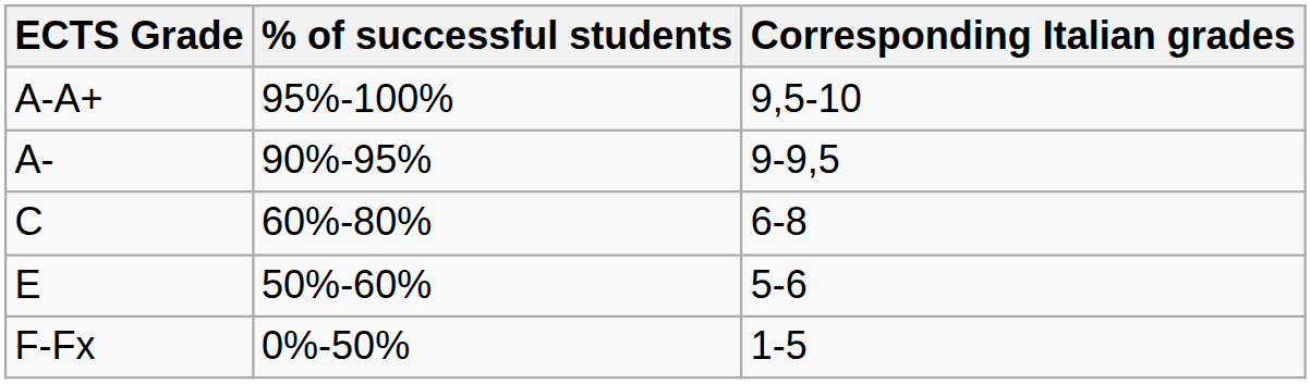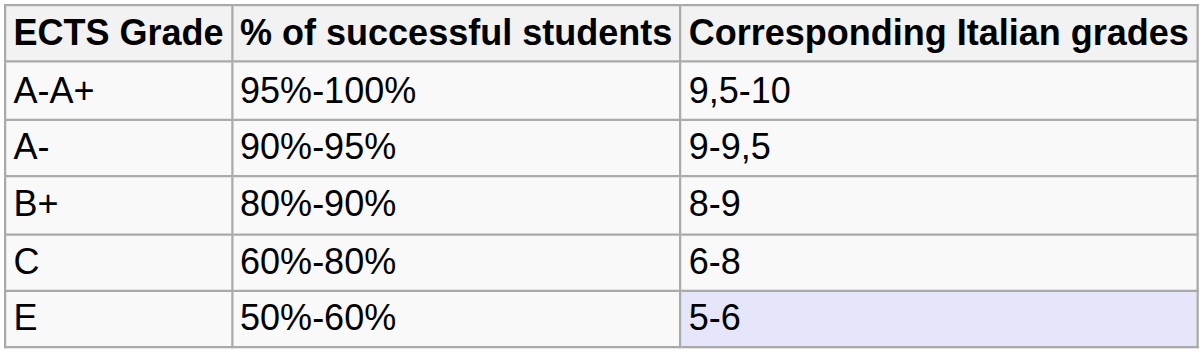+ row: B+ | 80%-90% | 8-9
E | Corresponding Italian grades: no background -> lavender background
- row: F-Fx | 0%-50% | 1-5
